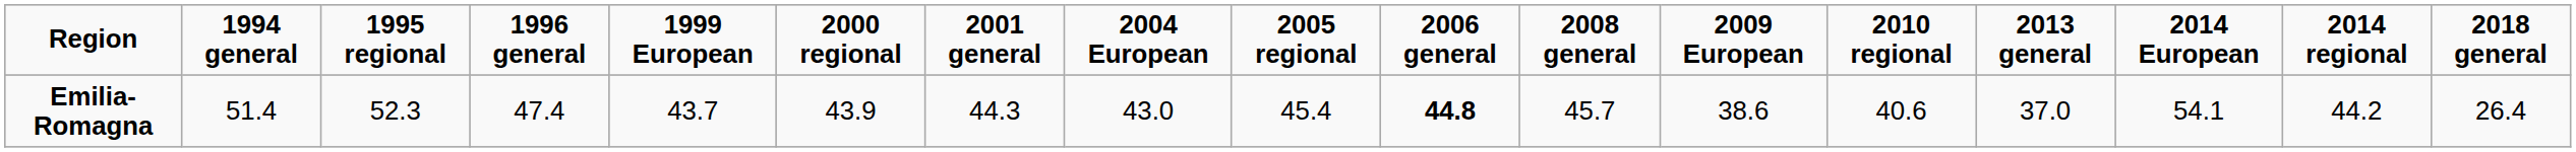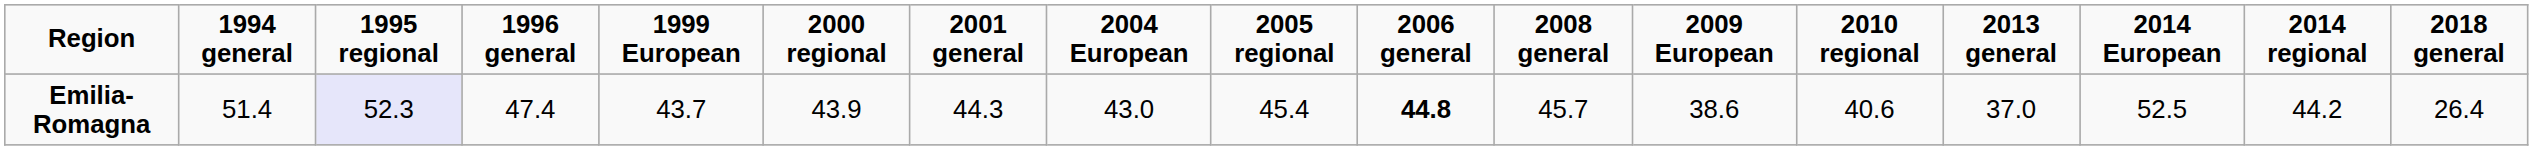Emilia-Romagna | 1995 regional: no background -> lavender background
Emilia-Romagna | 2014 European: 54.1 -> 52.5
